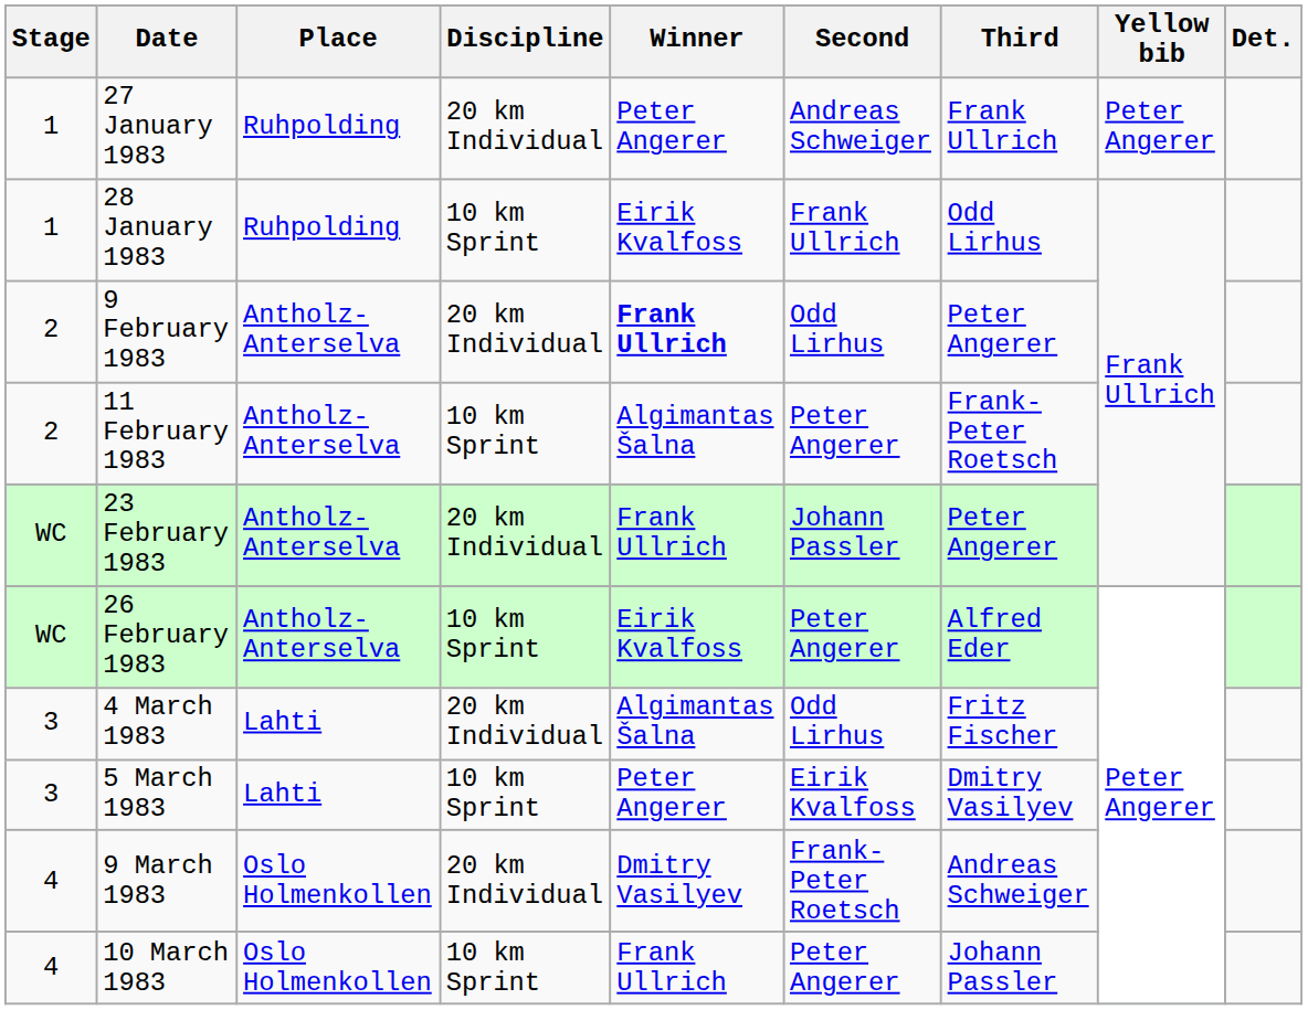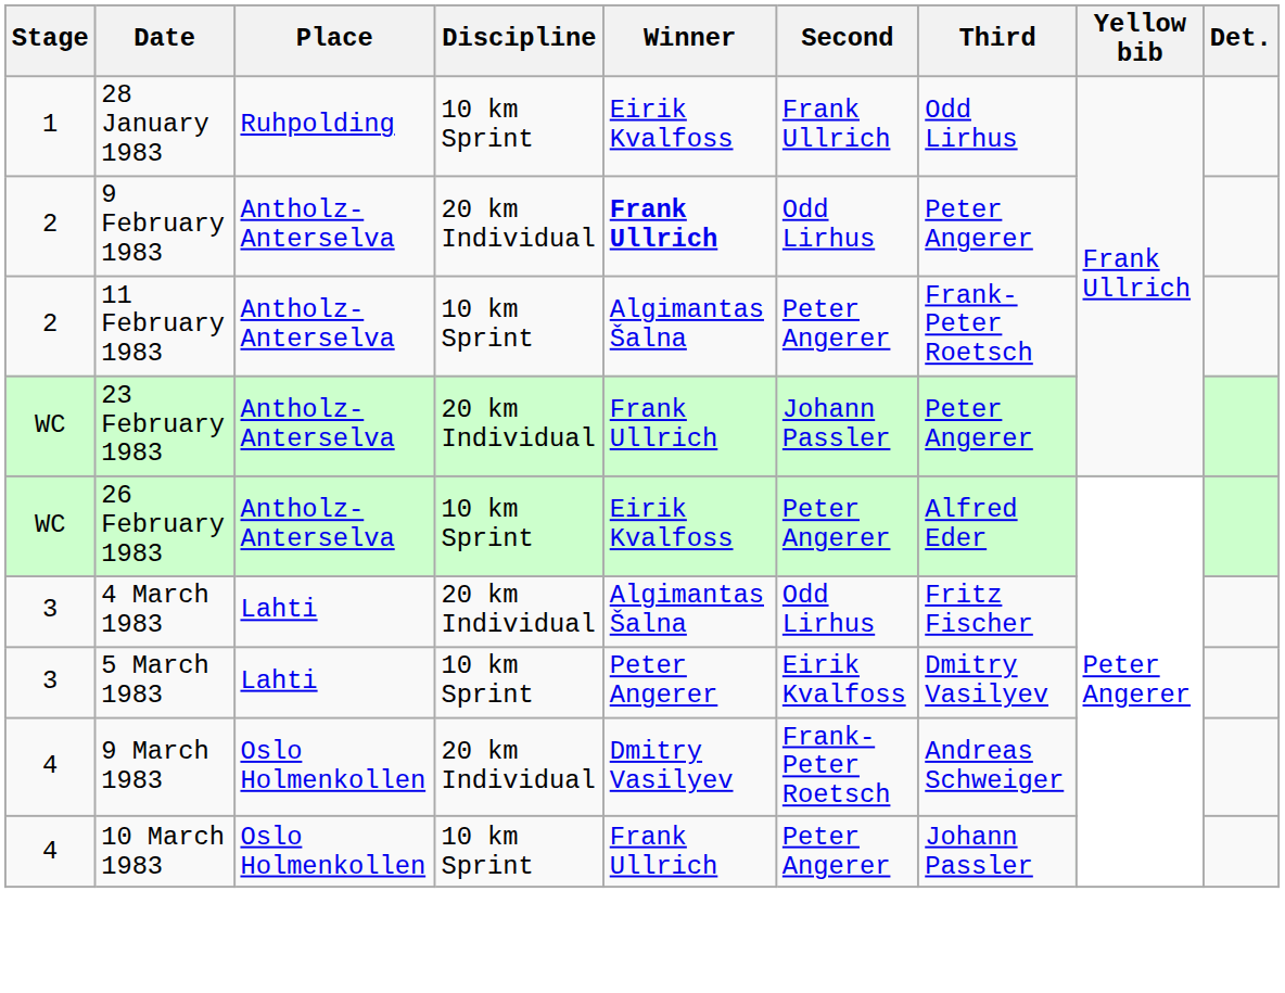- row: 1 | 27 January 1983 | Ruhpolding | 20 km Individual | Peter Angerer | Andreas Schweiger | Frank Ullrich | Peter Angerer
